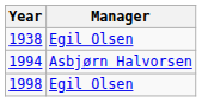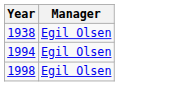1994 | Manager: Asbjørn Halvorsen -> Egil Olsen
